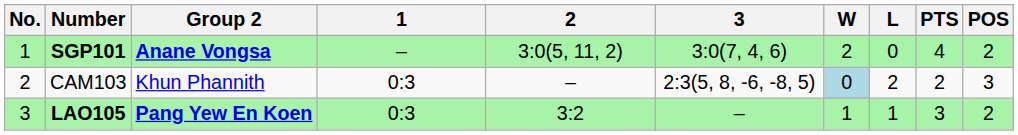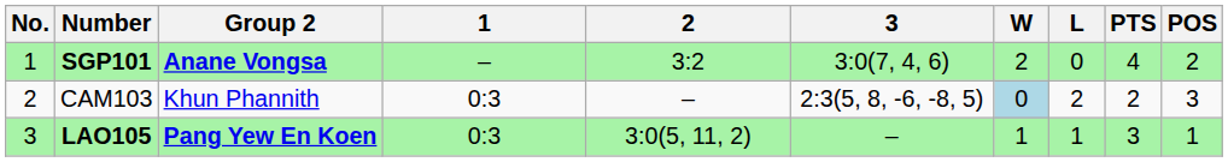SGP101 | 2: 3:0(5, 11, 2) -> 3:2
LAO105 | 2: 3:2 -> 3:0(5, 11, 2)
LAO105 | POS: 2 -> 1
